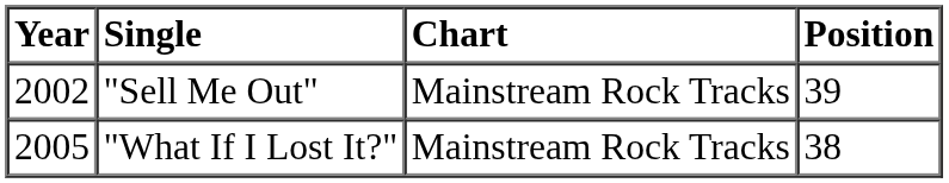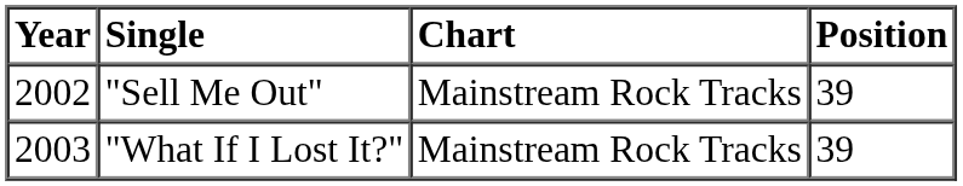"What If I Lost It?" | Year: 2005 -> 2003
"What If I Lost It?" | Position: 38 -> 39
